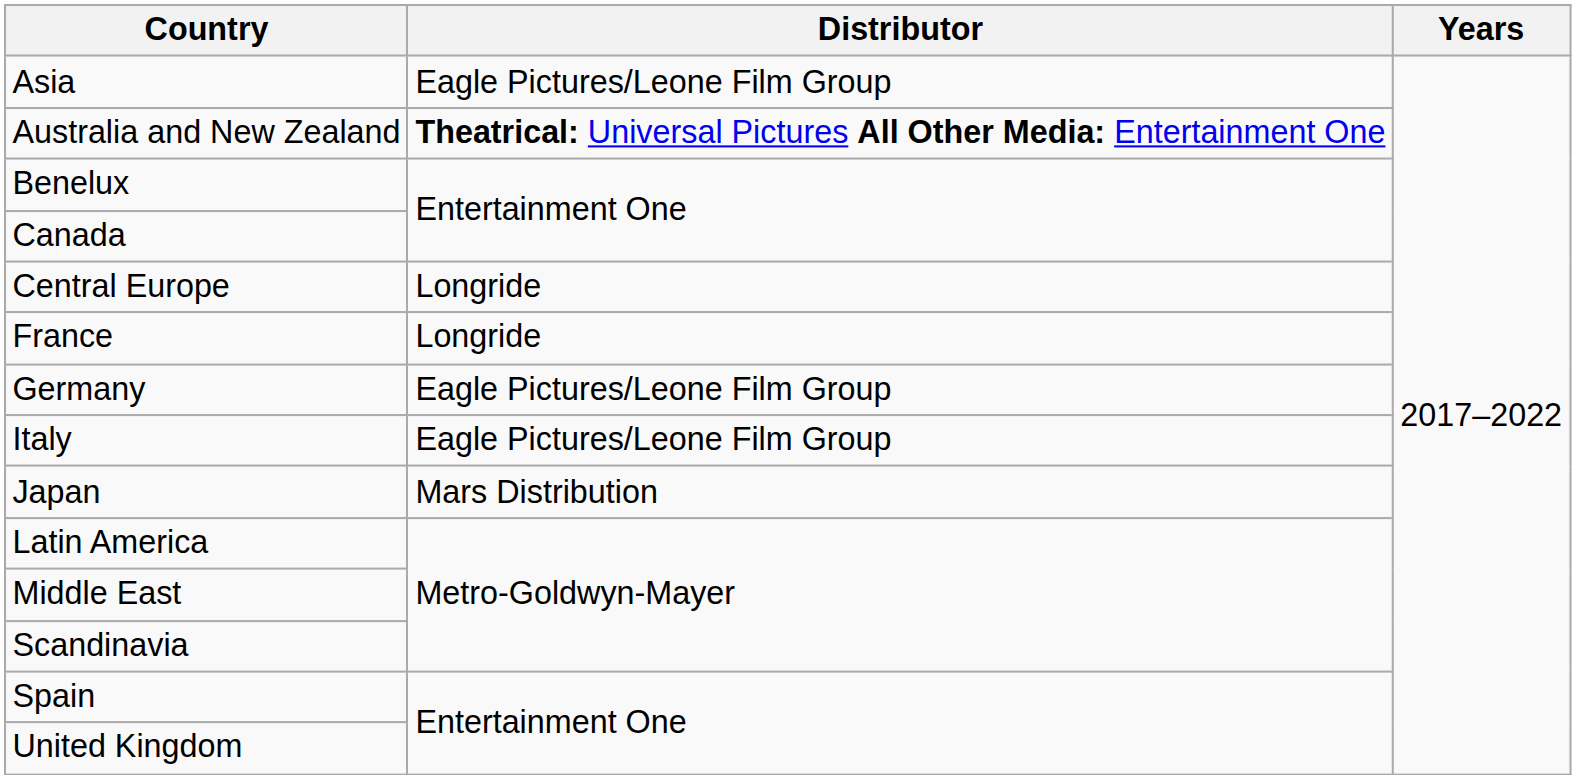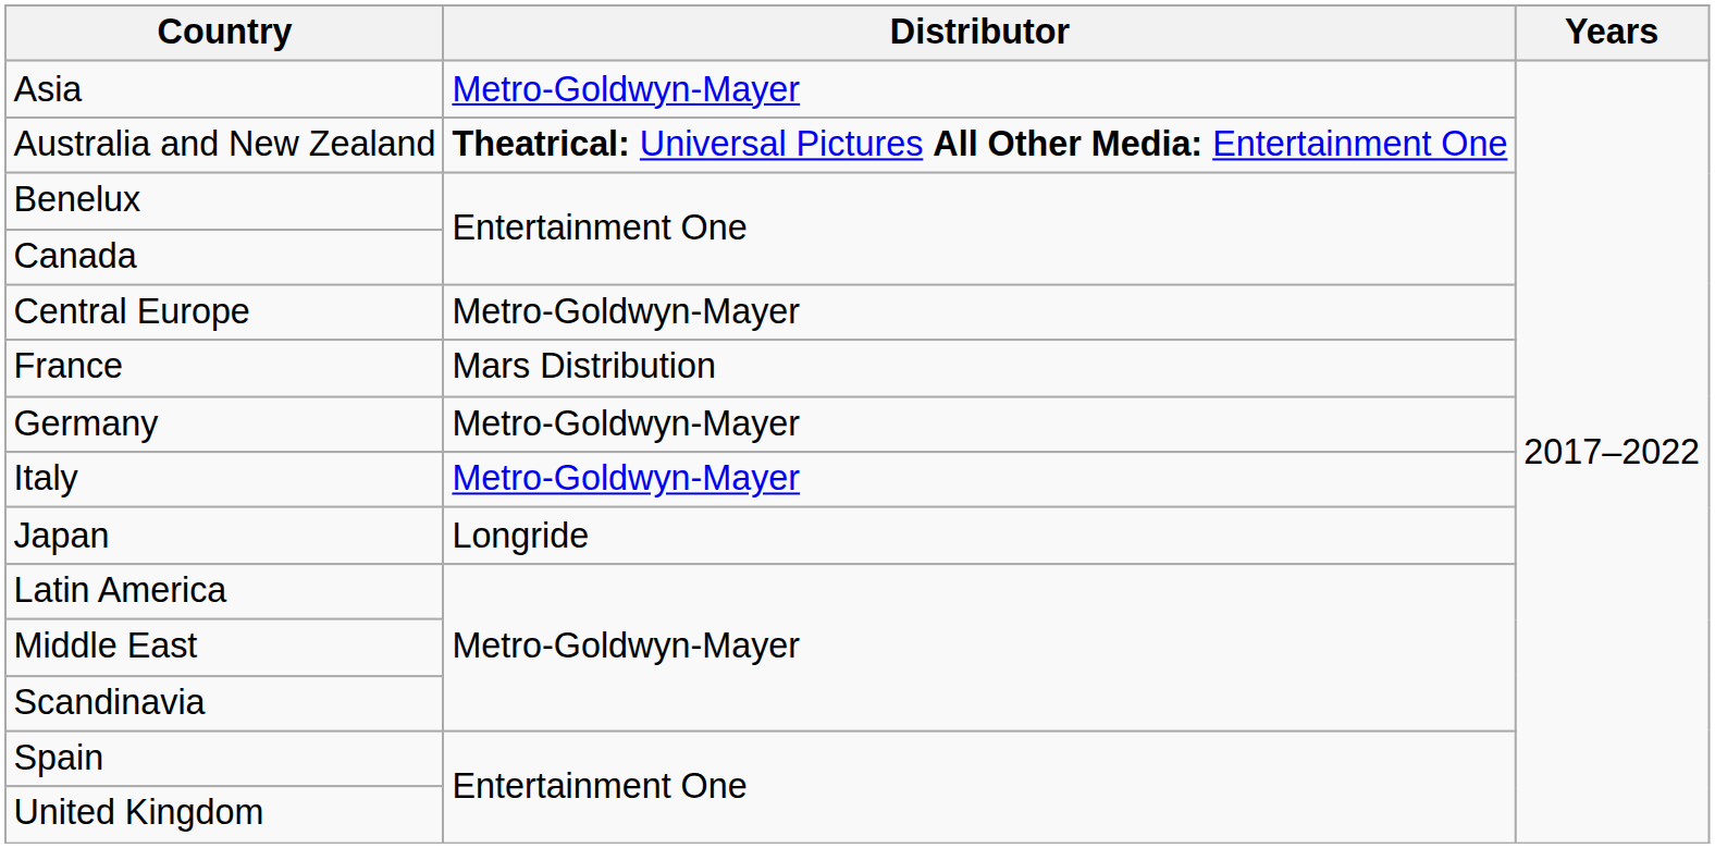Asia | Distributor: Eagle Pictures/Leone Film Group -> Metro-Goldwyn-Mayer
Central Europe | Distributor: Longride -> Metro-Goldwyn-Mayer
France | Distributor: Longride -> Mars Distribution
Germany | Distributor: Eagle Pictures/Leone Film Group -> Metro-Goldwyn-Mayer
Italy | Distributor: Eagle Pictures/Leone Film Group -> Metro-Goldwyn-Mayer
Japan | Distributor: Mars Distribution -> Longride
